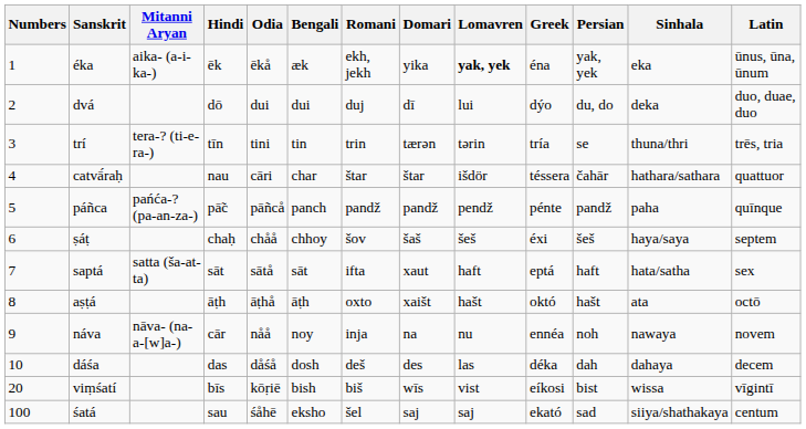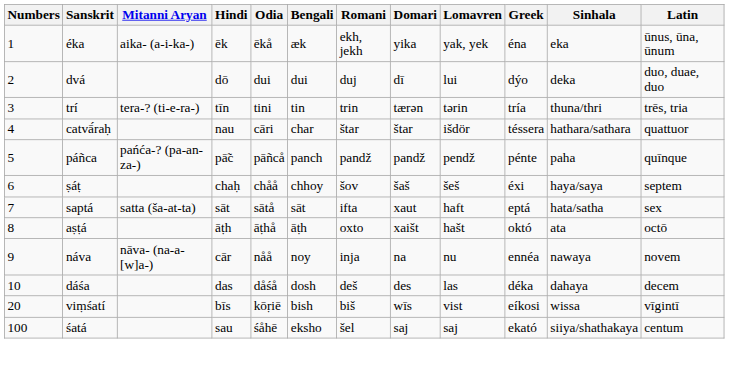- column: Persian | yak, yek | du, do | se | čahār | pandž | šeš | haft | hašt | noh | dah | bist | sad
éka | Lomavren: bold -> normal
